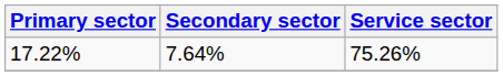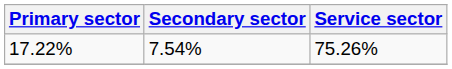17.22% | Secondary sector: 7.64% -> 7.54%
